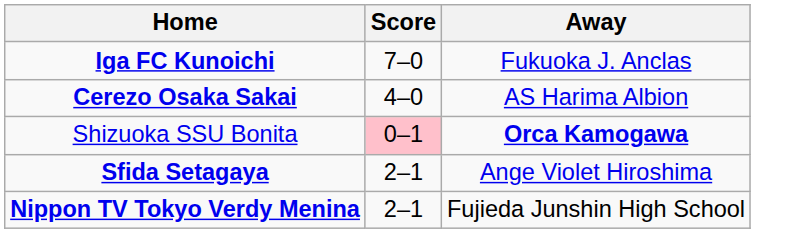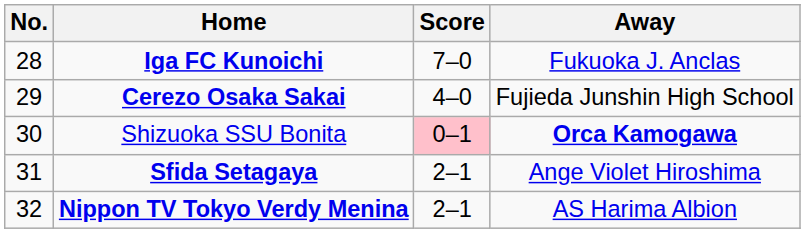+ column: No. | 28 | 29 | 30 | 31 | 32
Cerezo Osaka Sakai | Away: AS Harima Albion -> Fujieda Junshin High School
Nippon TV Tokyo Verdy Menina | Away: Fujieda Junshin High School -> AS Harima Albion
